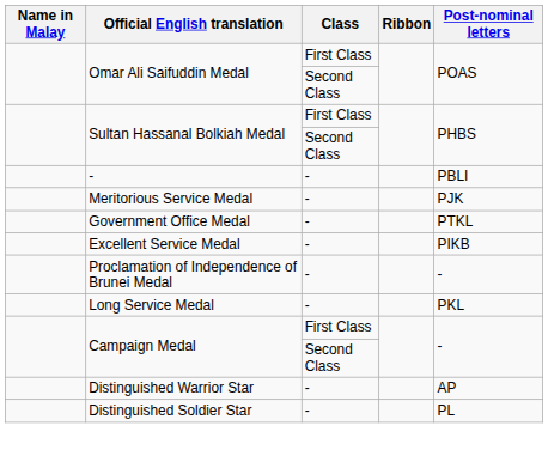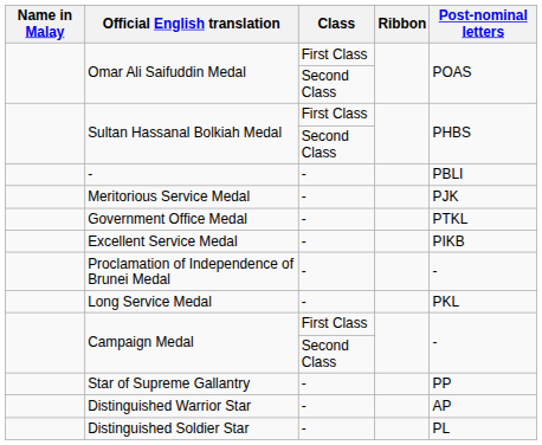+ row: Star of Supreme Gallantry | - | PP
